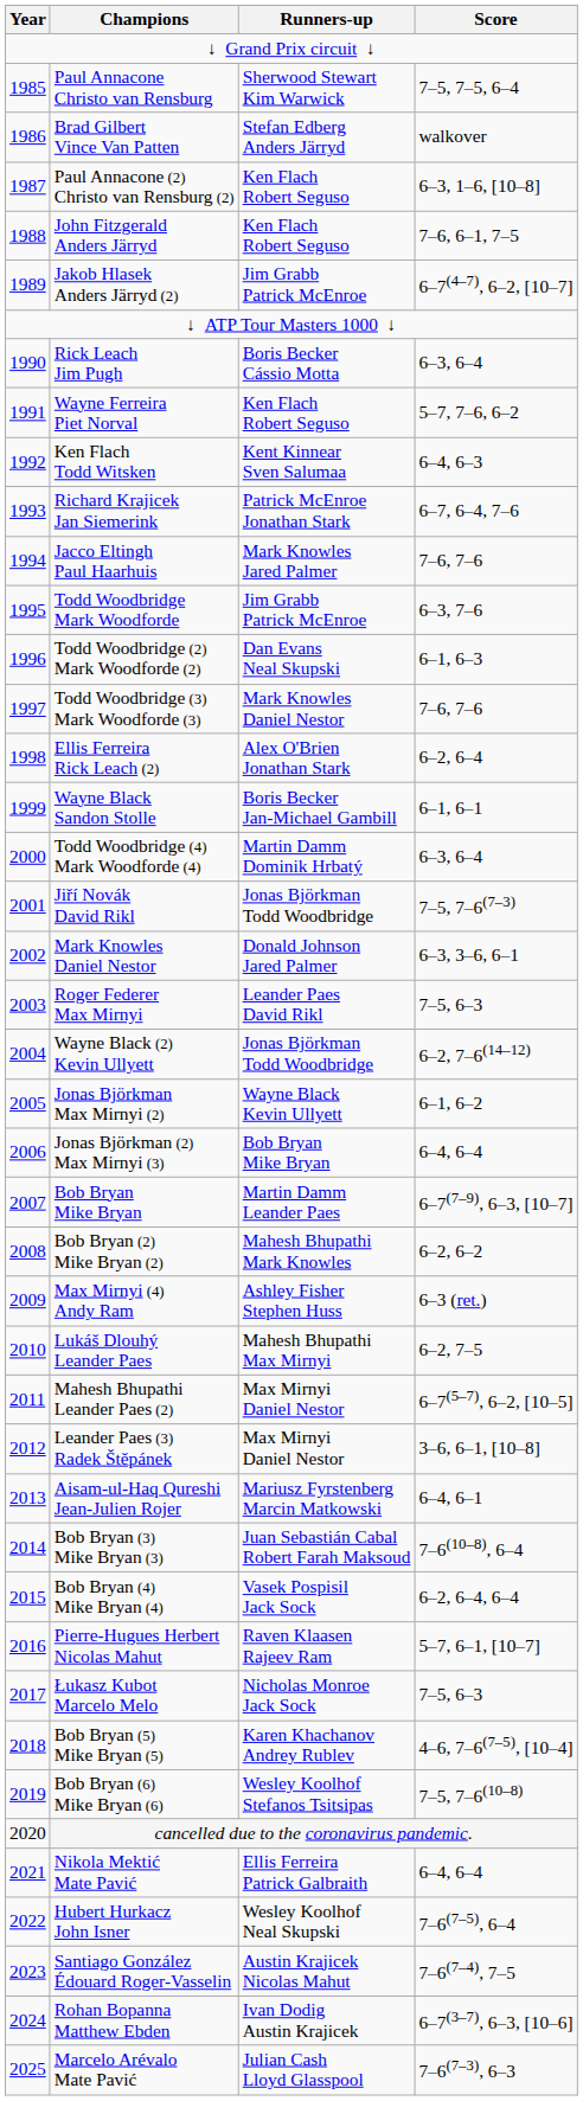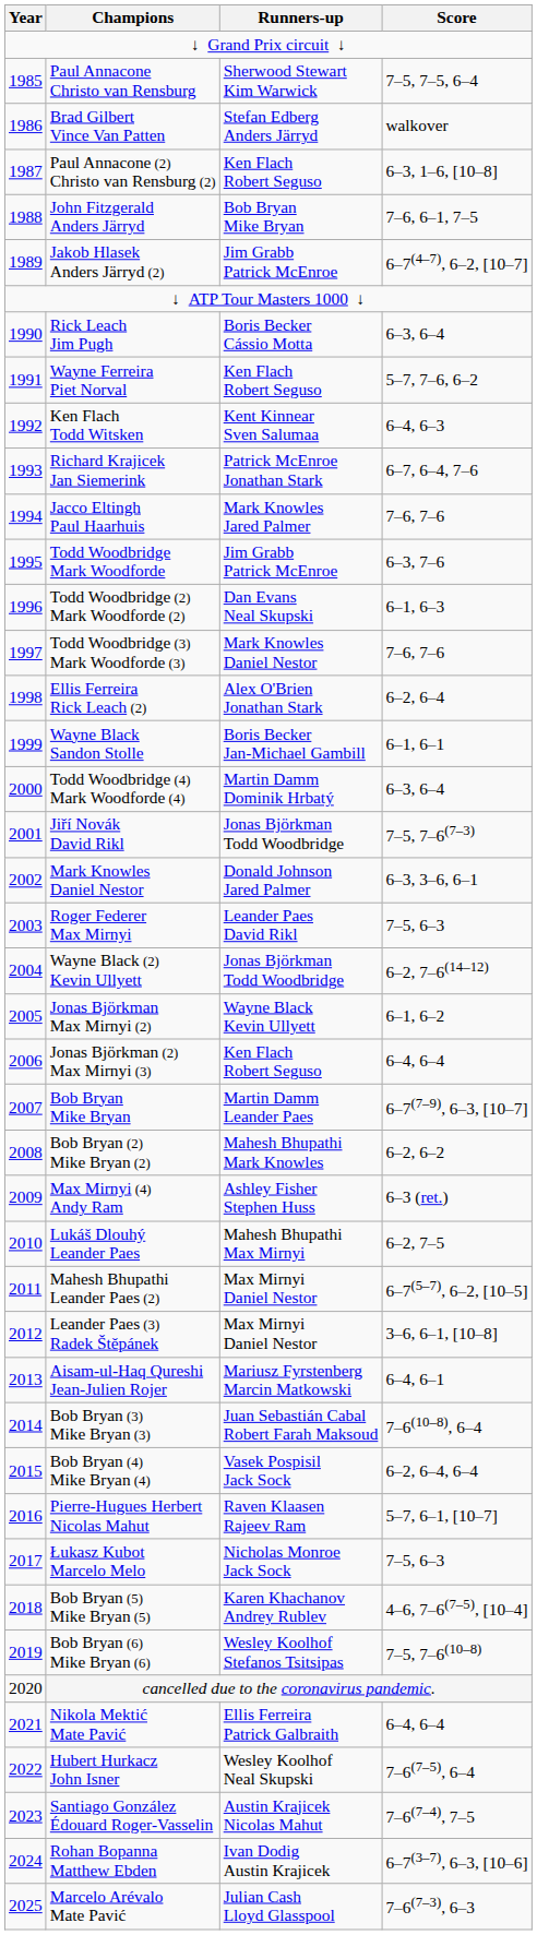John Fitzgerald Anders Järryd | Runners-up: Ken Flach Robert Seguso -> Bob Bryan Mike Bryan
Jonas Björkman (2) Max Mirnyi (3) | Runners-up: Bob Bryan Mike Bryan -> Ken Flach Robert Seguso
